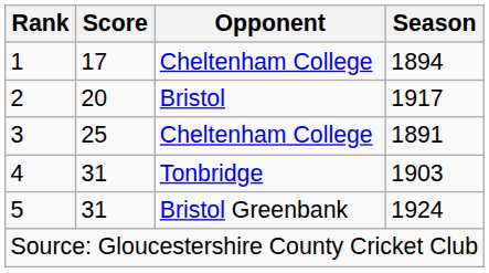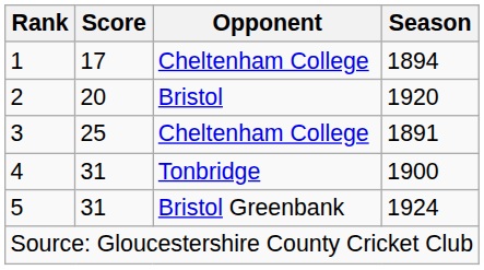2 | Season: 1917 -> 1920
4 | Season: 1903 -> 1900
